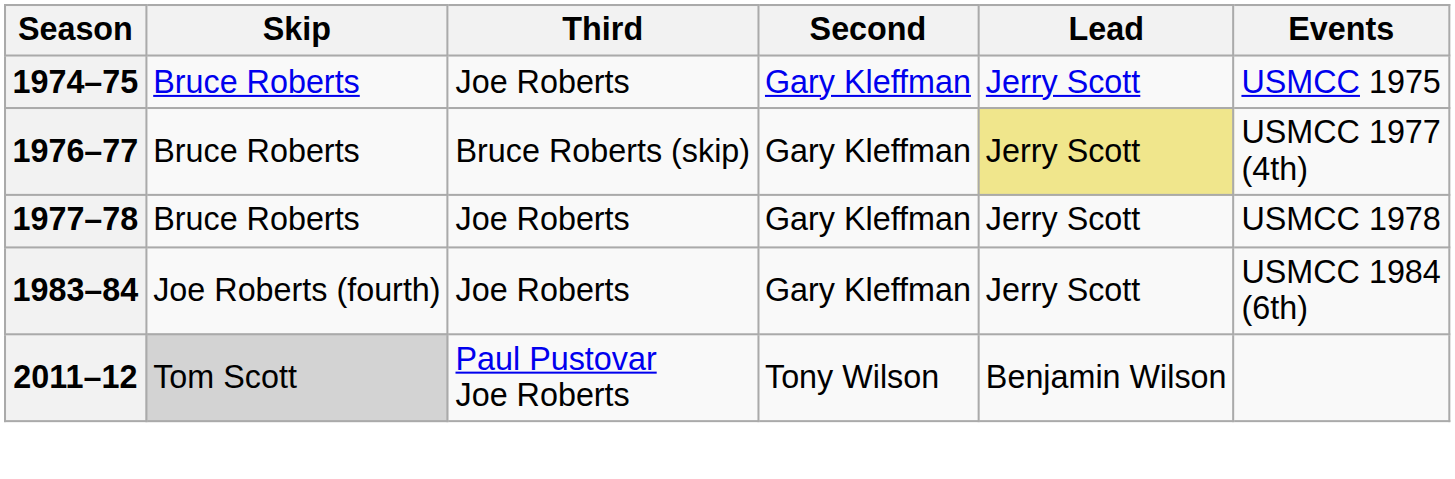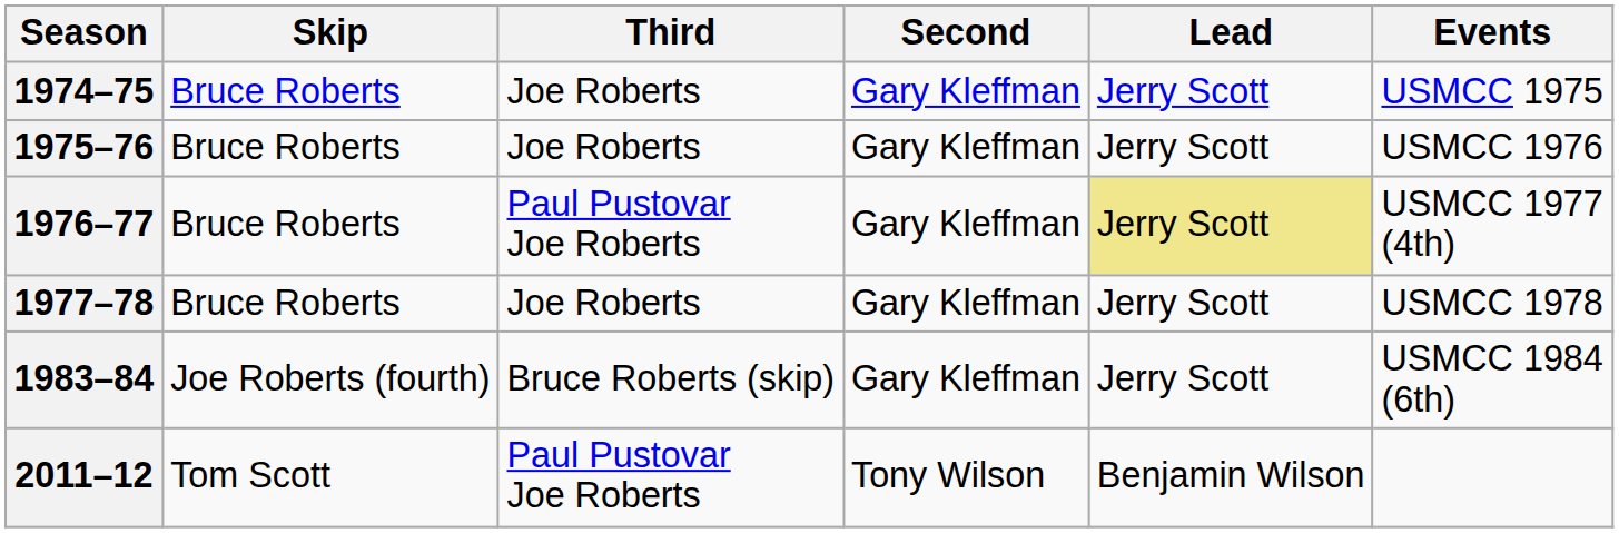+ row: 1975–76 | Bruce Roberts | Joe Roberts | Gary Kleffman | Jerry Scott | USMCC 1976
1976–77 | Third: Bruce Roberts (skip) -> Paul Pustovar Joe Roberts
1983–84 | Third: Joe Roberts -> Bruce Roberts (skip)
2011–12 | Skip: lightgrey background -> no background
